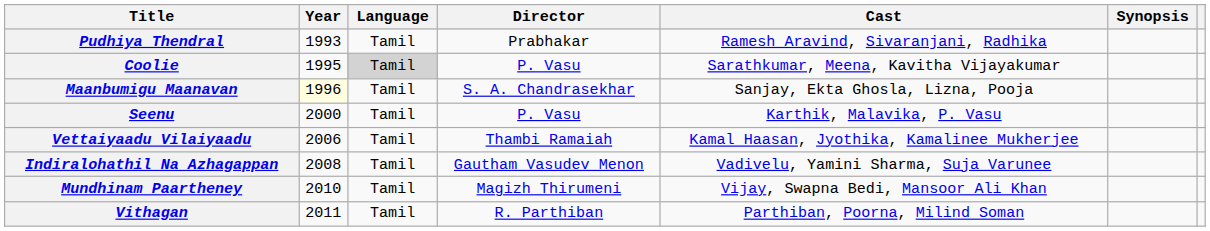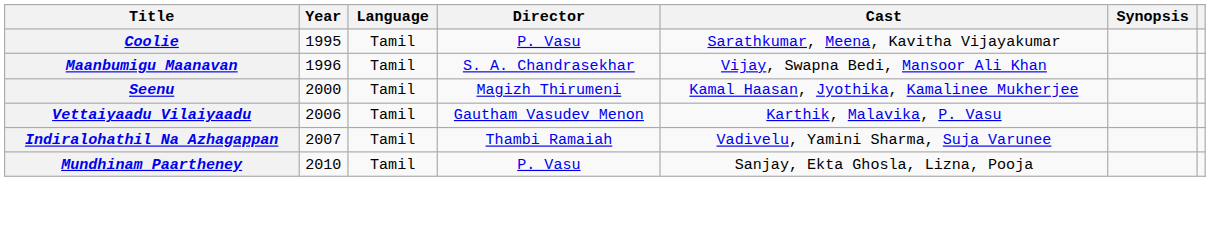- row: Pudhiya Thendral | 1993 | Tamil | Prabhakar | Ramesh Aravind, Sivaranjani, Radhika
Coolie | Language: lightgrey background -> no background
Maanbumigu Maanavan | Year: lightyellow background -> no background
Maanbumigu Maanavan | Cast: Sanjay, Ekta Ghosla, Lizna, Pooja -> Vijay, Swapna Bedi, Mansoor Ali Khan
Seenu | Director: P. Vasu -> Magizh Thirumeni
Seenu | Cast: Karthik, Malavika, P. Vasu -> Kamal Haasan, Jyothika, Kamalinee Mukherjee
Vettaiyaadu Vilaiyaadu | Director: Thambi Ramaiah -> Gautham Vasudev Menon
Vettaiyaadu Vilaiyaadu | Cast: Kamal Haasan, Jyothika, Kamalinee Mukherjee -> Karthik, Malavika, P. Vasu
Indiralohathil Na Azhagappan | Year: 2008 -> 2007
Indiralohathil Na Azhagappan | Director: Gautham Vasudev Menon -> Thambi Ramaiah
Mundhinam Paartheney | Director: Magizh Thirumeni -> P. Vasu
Mundhinam Paartheney | Cast: Vijay, Swapna Bedi, Mansoor Ali Khan -> Sanjay, Ekta Ghosla, Lizna, Pooja
- row: Vithagan | 2011 | Tamil | R. Parthiban | Parthiban, Poorna, Milind Soman
